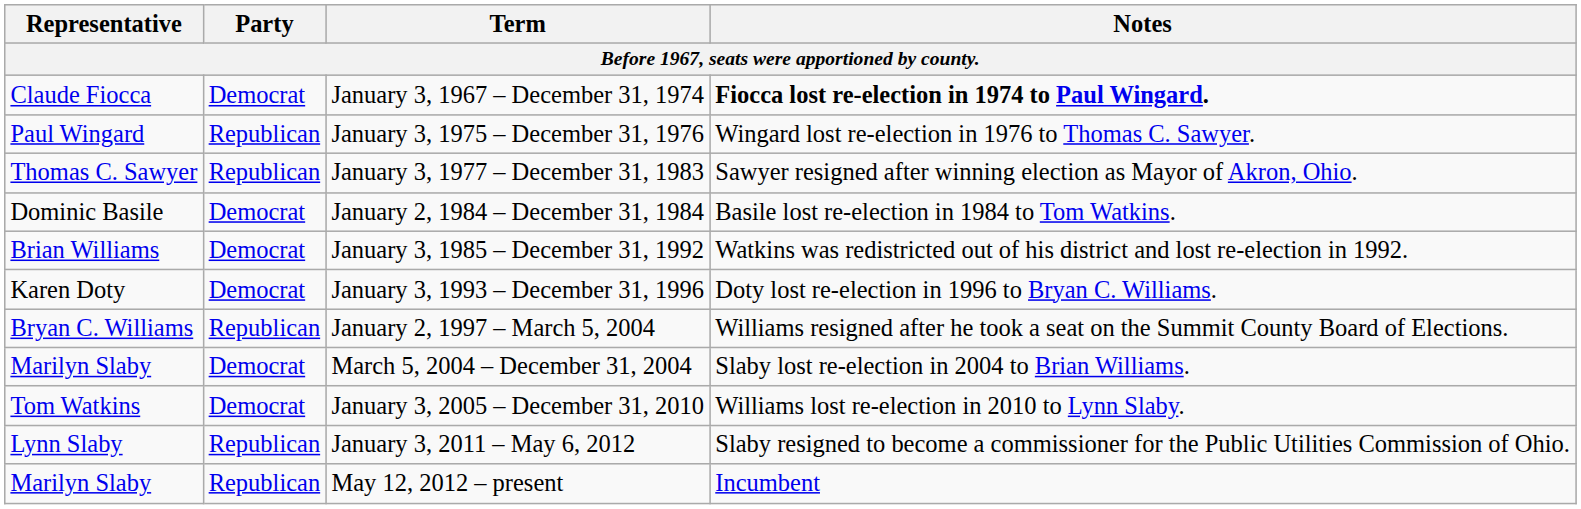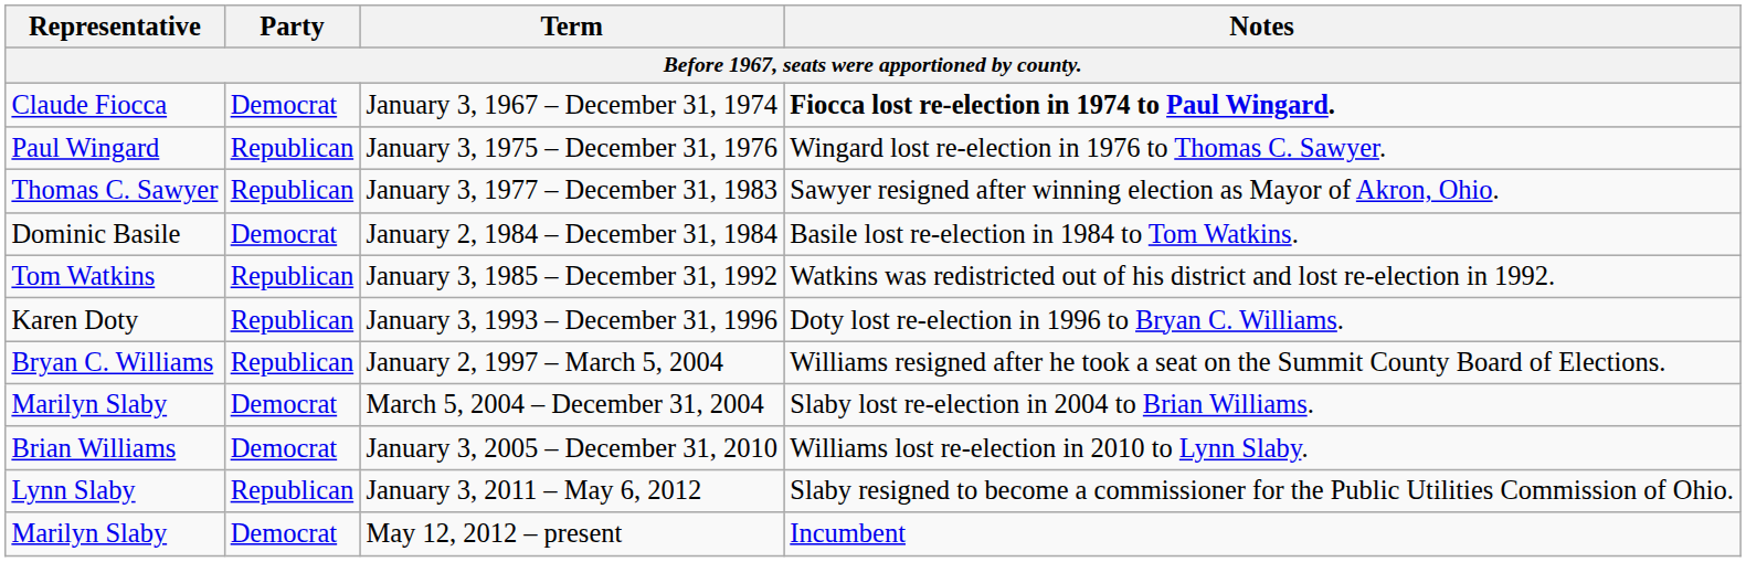January 3, 1985 – December 31, 1992 | Representative: Brian Williams -> Tom Watkins
January 3, 1985 – December 31, 1992 | Party: Democrat -> Republican
January 3, 1993 – December 31, 1996 | Party: Democrat -> Republican
January 3, 2005 – December 31, 2010 | Representative: Tom Watkins -> Brian Williams
May 12, 2012 – present | Party: Republican -> Democrat
